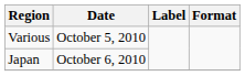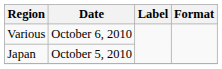Various | Date: October 5, 2010 -> October 6, 2010
Japan | Date: October 6, 2010 -> October 5, 2010
